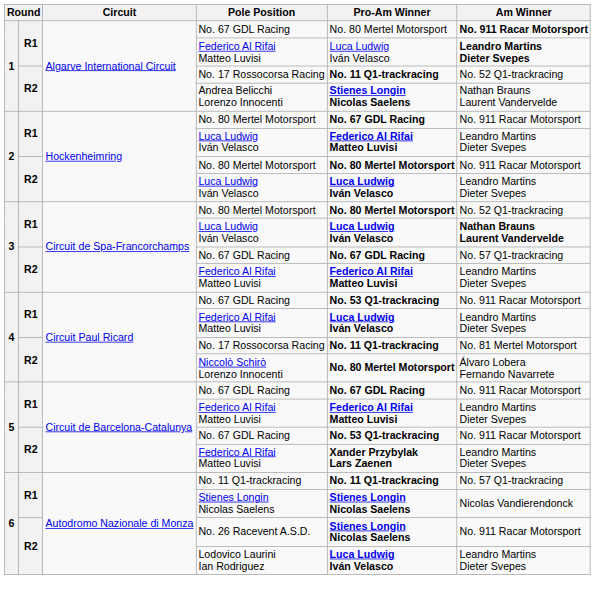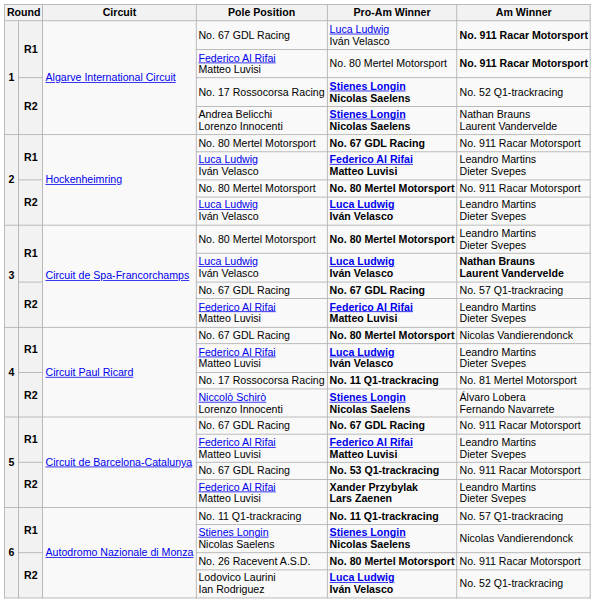1 / No. 67 GDL Racing | Pro-Am Winner: No. 80 Mertel Motorsport -> Luca Ludwig Iván Velasco
1 / Federico Al Rifai Matteo Luvisi | Pro-Am Winner: Luca Ludwig Iván Velasco -> No. 80 Mertel Motorsport
1 / Federico Al Rifai Matteo Luvisi | Am Winner: Leandro Martins Dieter Svepes -> No. 911 Racar Motorsport
1 / No. 17 Rossocorsa Racing | Pro-Am Winner: No. 11 Q1-trackracing -> Stienes Longin Nicolas Saelens
3 / No. 80 Mertel Motorsport | Am Winner: No. 52 Q1-trackracing -> Leandro Martins Dieter Svepes
4 / No. 67 GDL Racing | Pro-Am Winner: No. 53 Q1-trackracing -> No. 80 Mertel Motorsport
4 / No. 67 GDL Racing | Am Winner: No. 911 Racar Motorsport -> Nicolas Vandierendonck
Niccolò Schirò Lorenzo Innocenti | Pro-Am Winner: No. 80 Mertel Motorsport -> Stienes Longin Nicolas Saelens
No. 26 Racevent A.S.D. | Pro-Am Winner: Stienes Longin Nicolas Saelens -> No. 80 Mertel Motorsport
Lodovico Laurini Ian Rodriguez | Am Winner: Leandro Martins Dieter Svepes -> No. 52 Q1-trackracing
